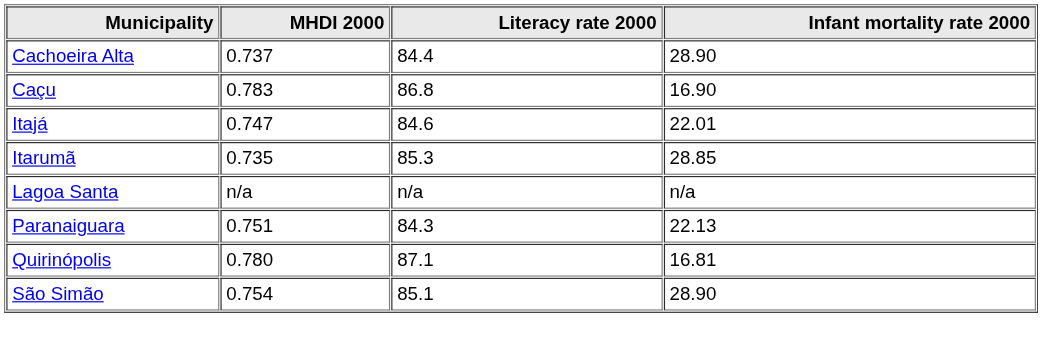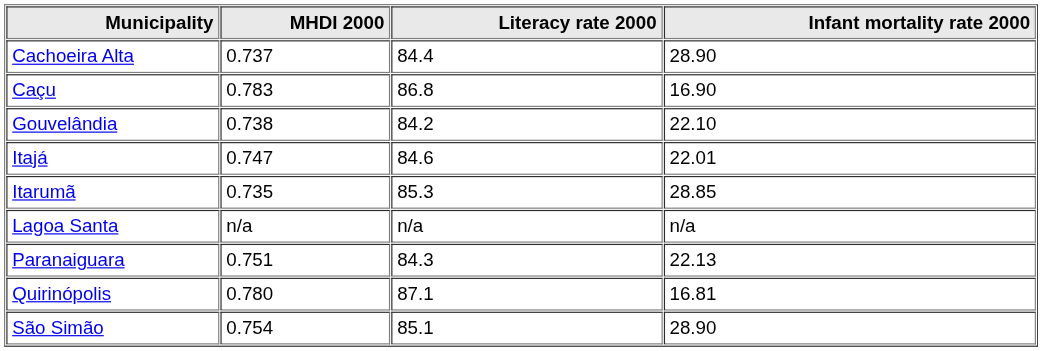+ row: Gouvelândia | 0.738 | 84.2 | 22.10
